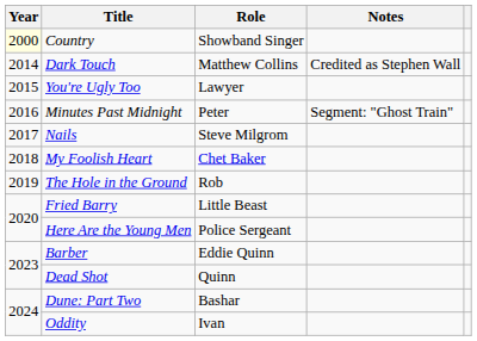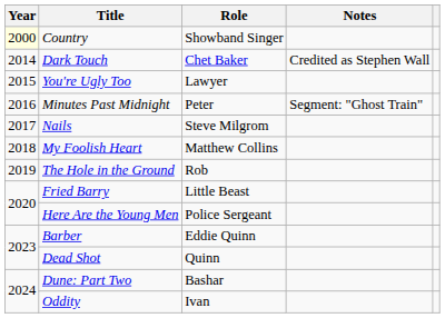Dark Touch | Role: Matthew Collins -> Chet Baker
My Foolish Heart | Role: Chet Baker -> Matthew Collins
